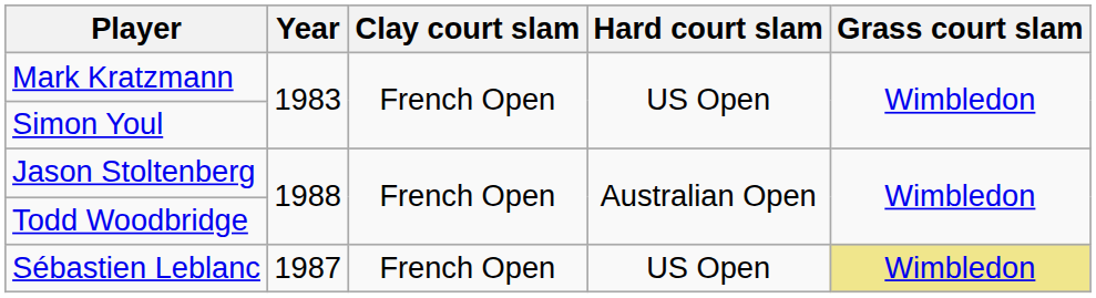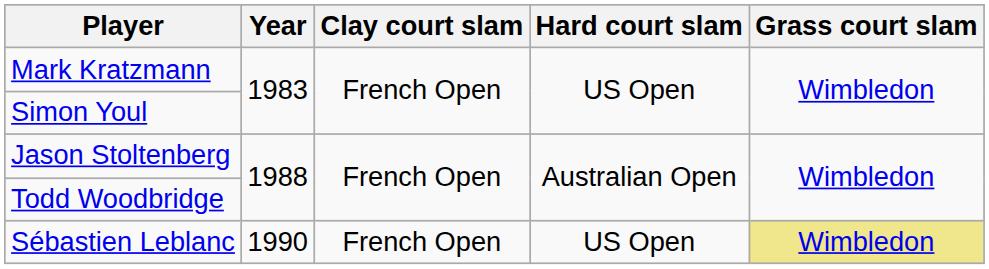Sébastien Leblanc | Year: 1987 -> 1990
